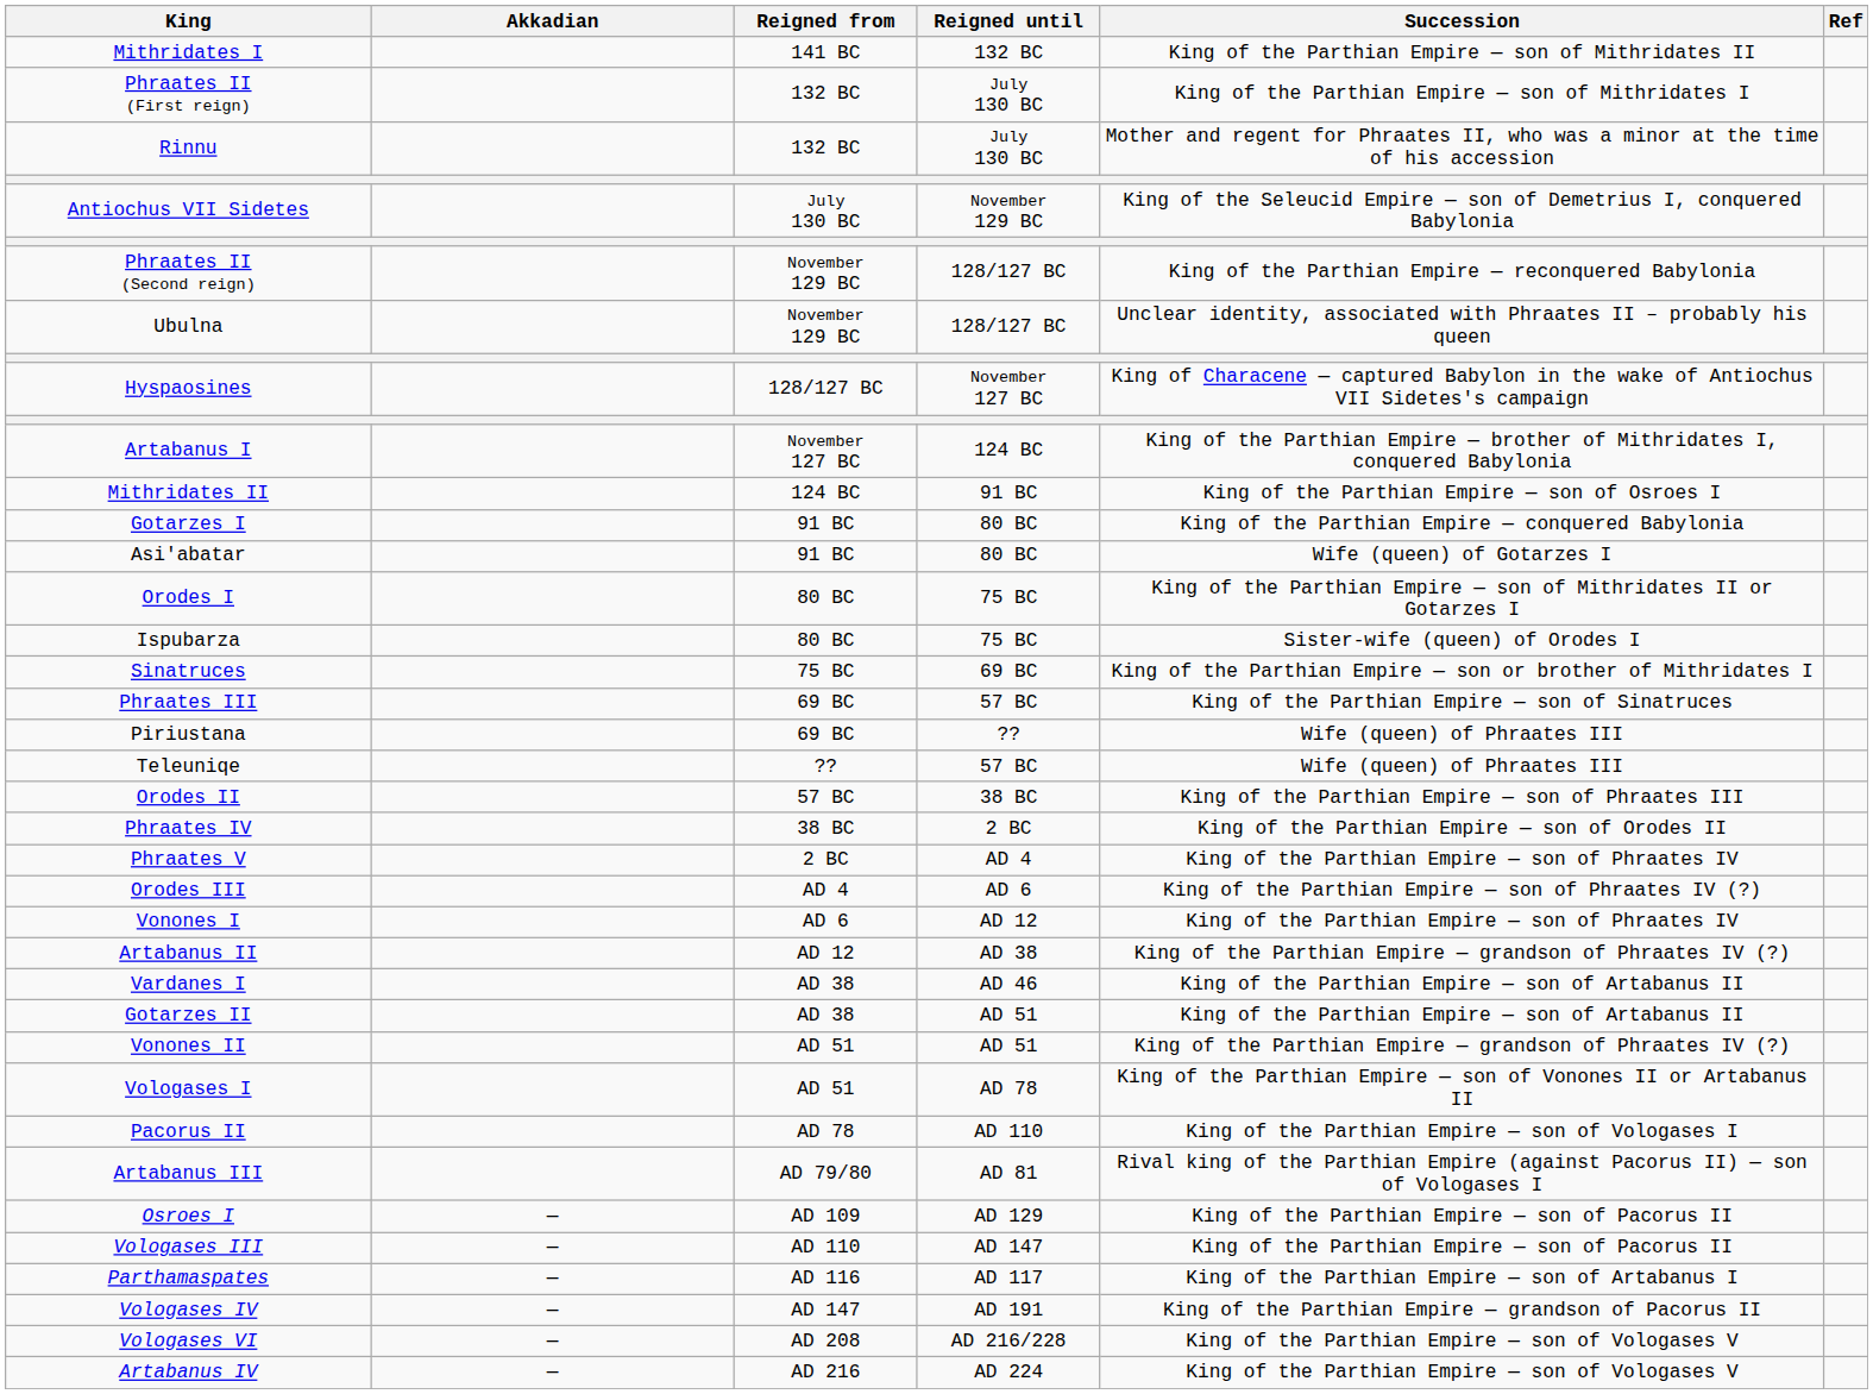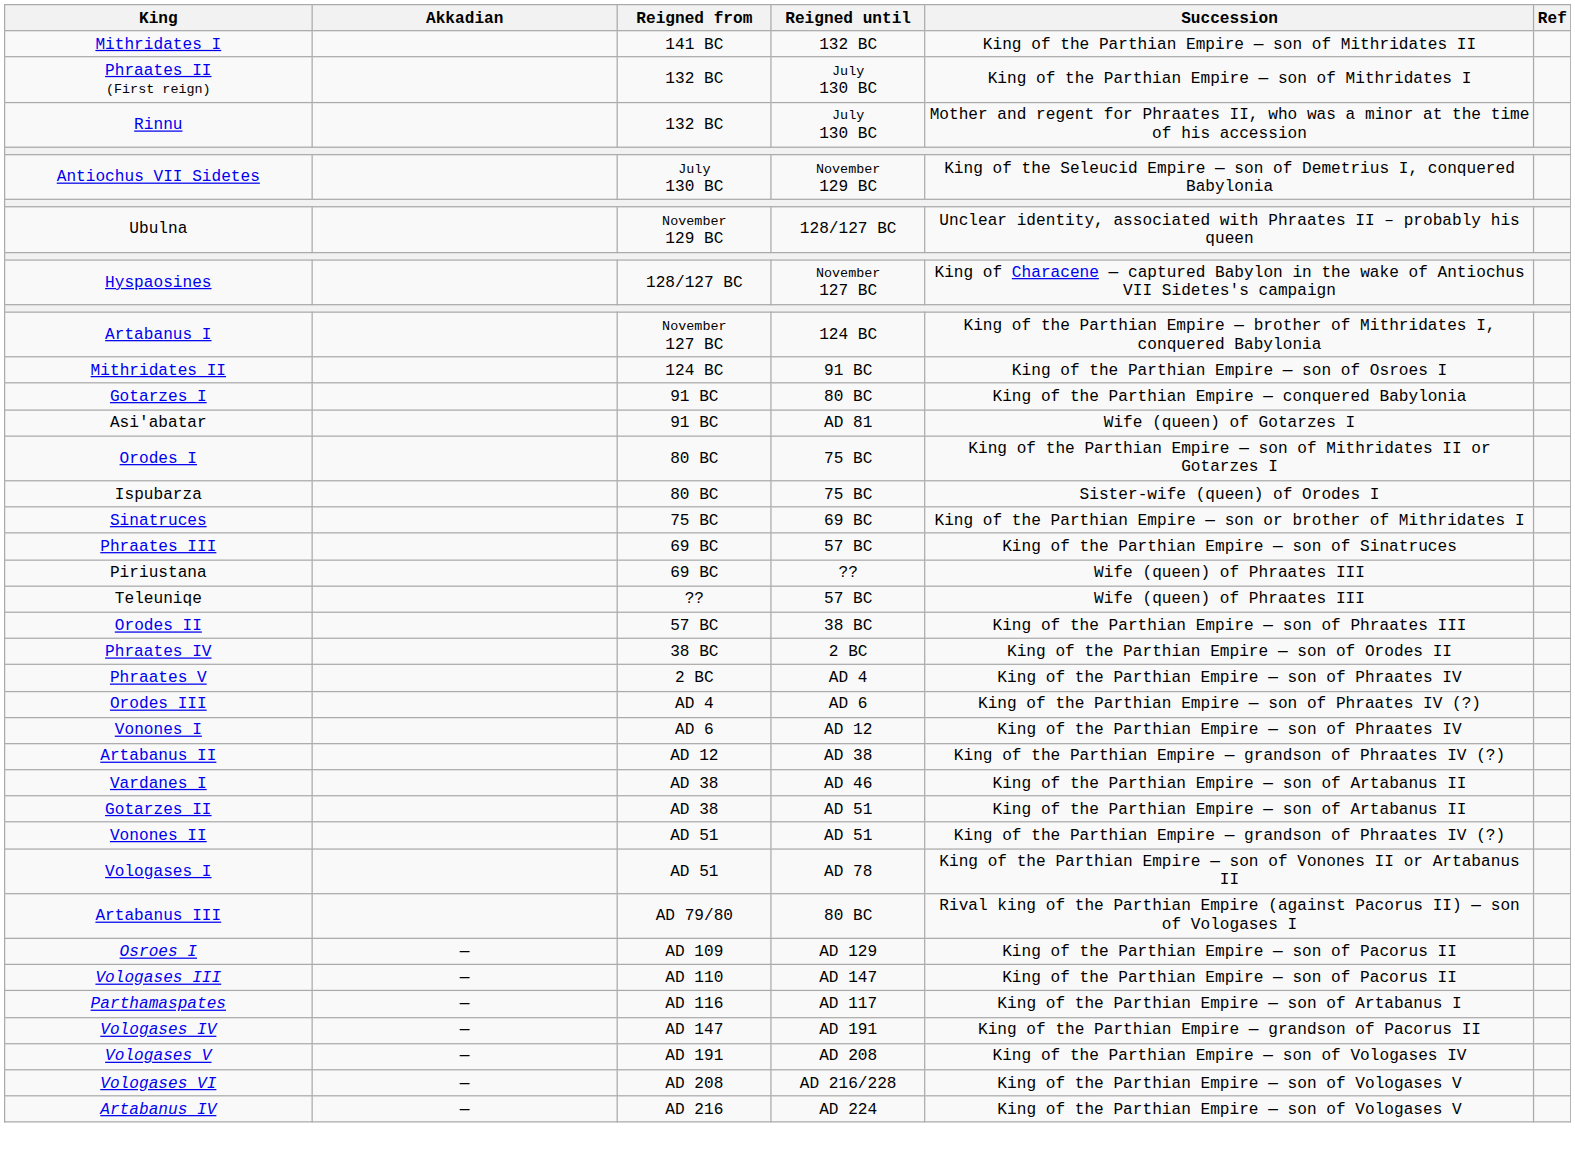- row: Phraates II (Second reign) | November 129 BC | 128/127 BC | King of the Parthian Empire — reconquered Babylonia
Asi'abatar | Reigned until: 80 BC -> AD 81
- row: Pacorus II | AD 78 | AD 110 | King of the Parthian Empire — son of Vologases I
Artabanus III | Reigned until: AD 81 -> 80 BC
+ row: Vologases V | — | AD 191 | AD 208 | King of the Parthian Empire — son of Vologases IV
